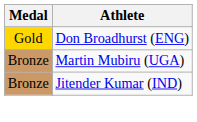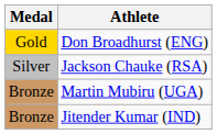+ row: Silver | Jackson Chauke (RSA)
